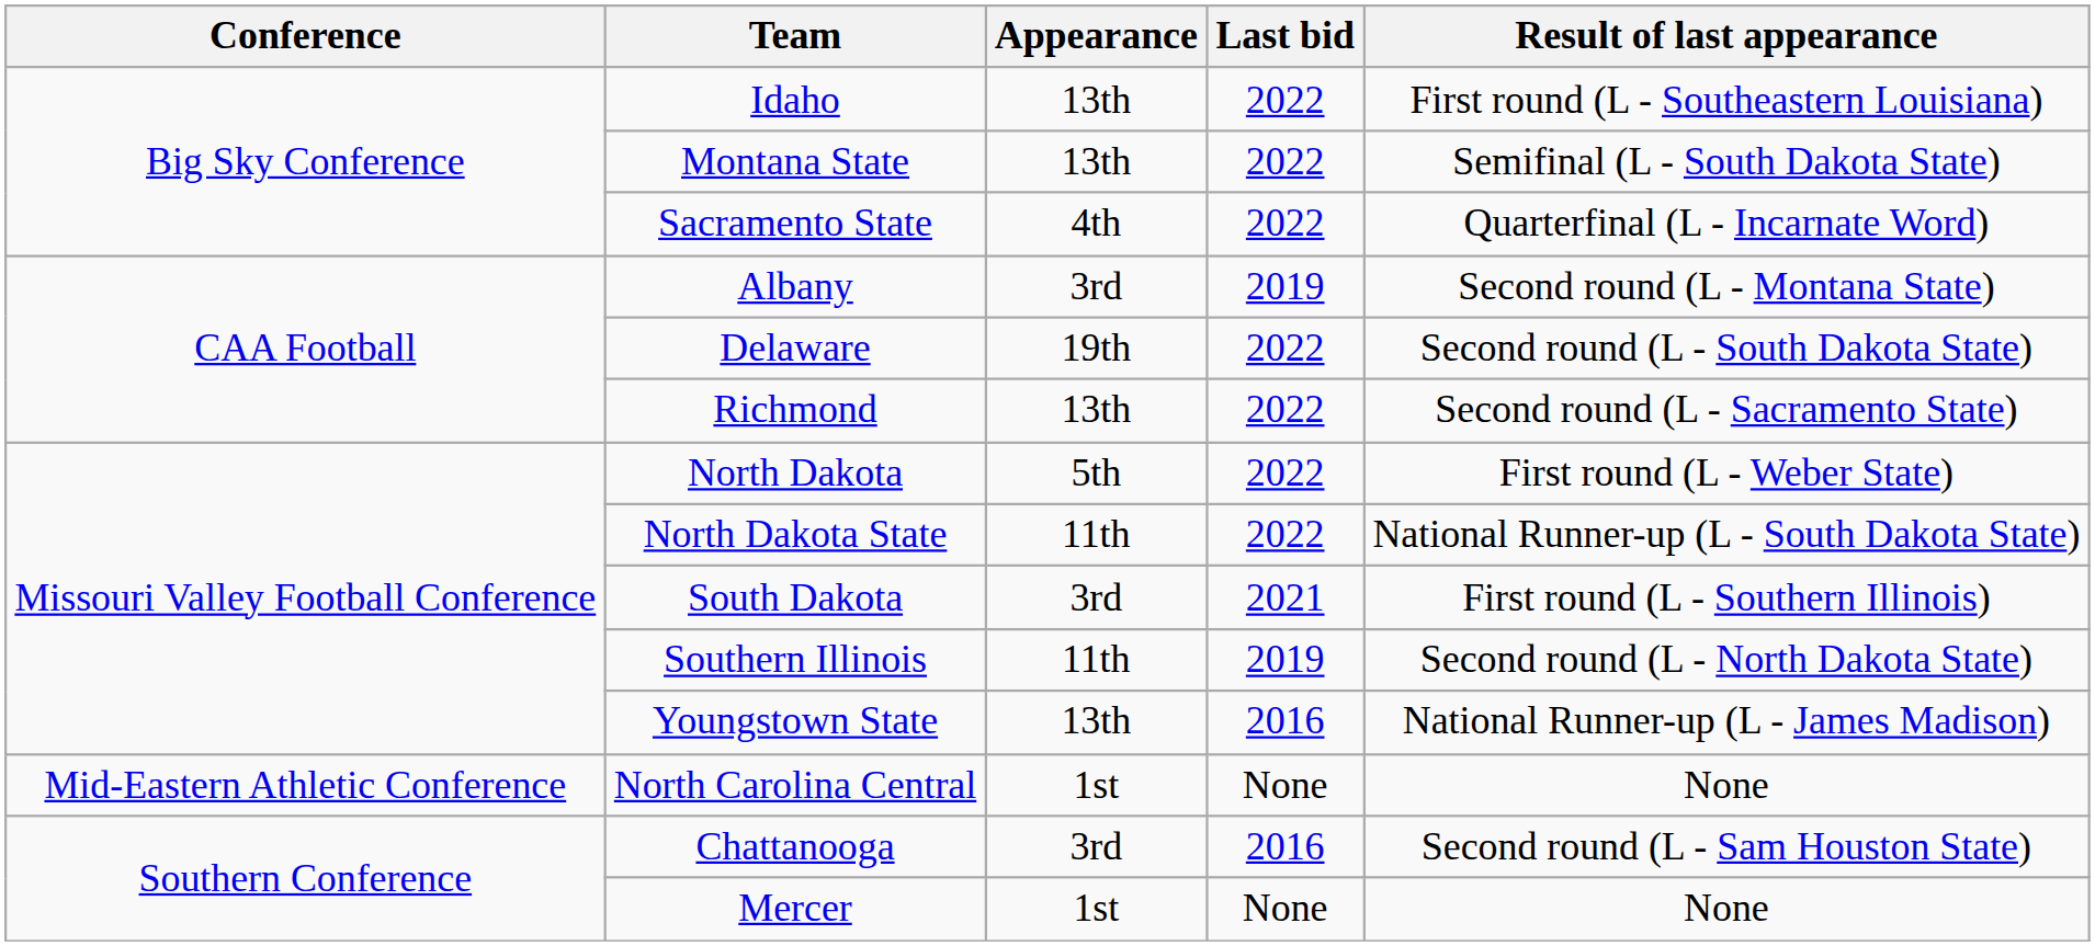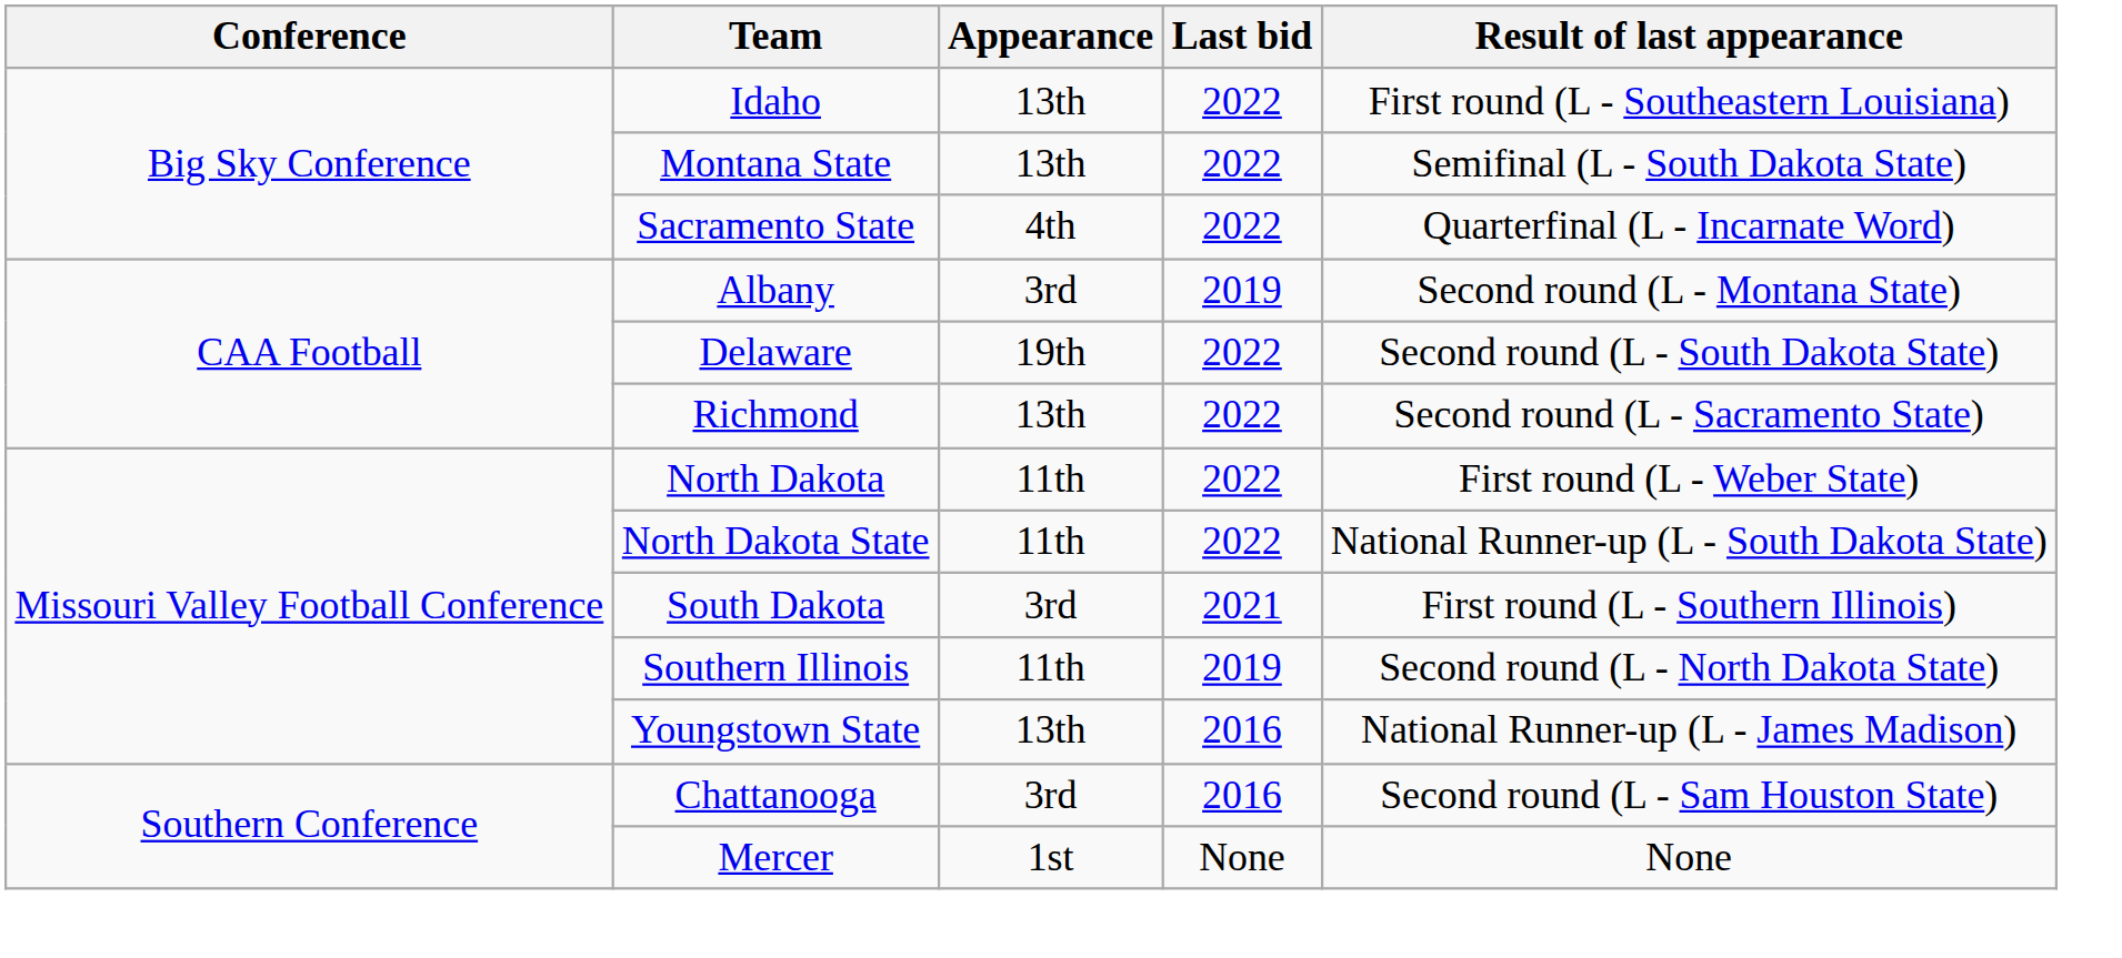North Dakota | Appearance: 5th -> 11th
- row: Mid-Eastern Athletic Conference | North Carolina Central | 1st | None | None
